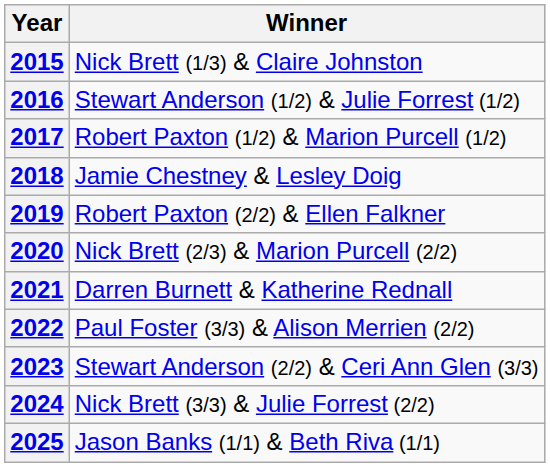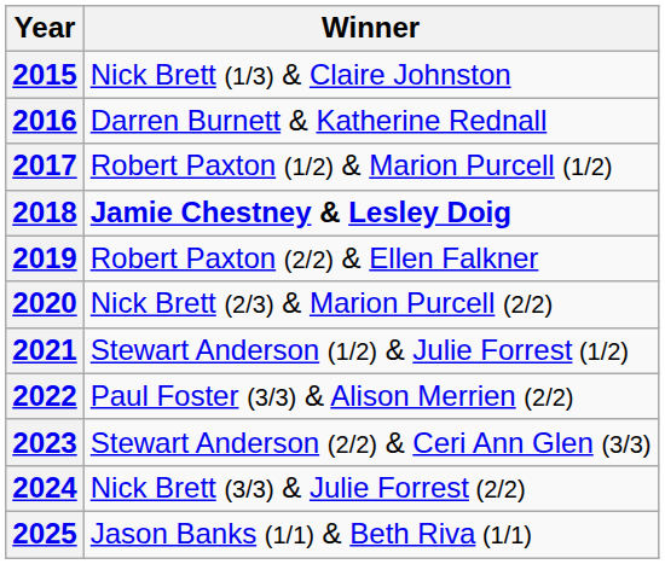2016 | Winner: Stewart Anderson (1/2) & Julie Forrest (1/2) -> Darren Burnett & Katherine Rednall
2018 | Winner: normal -> bold
2021 | Winner: Darren Burnett & Katherine Rednall -> Stewart Anderson (1/2) & Julie Forrest (1/2)
